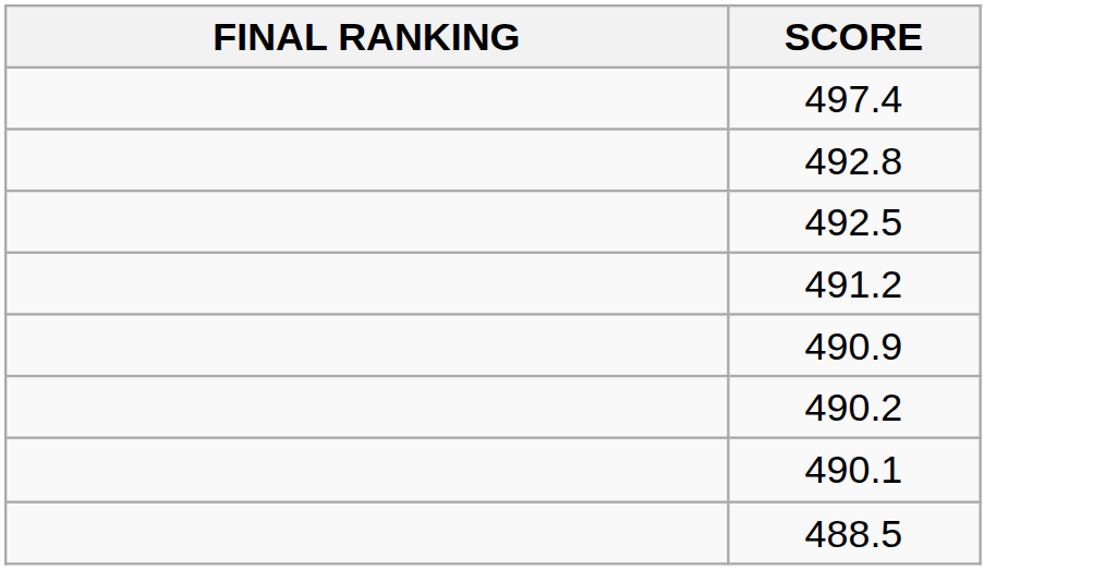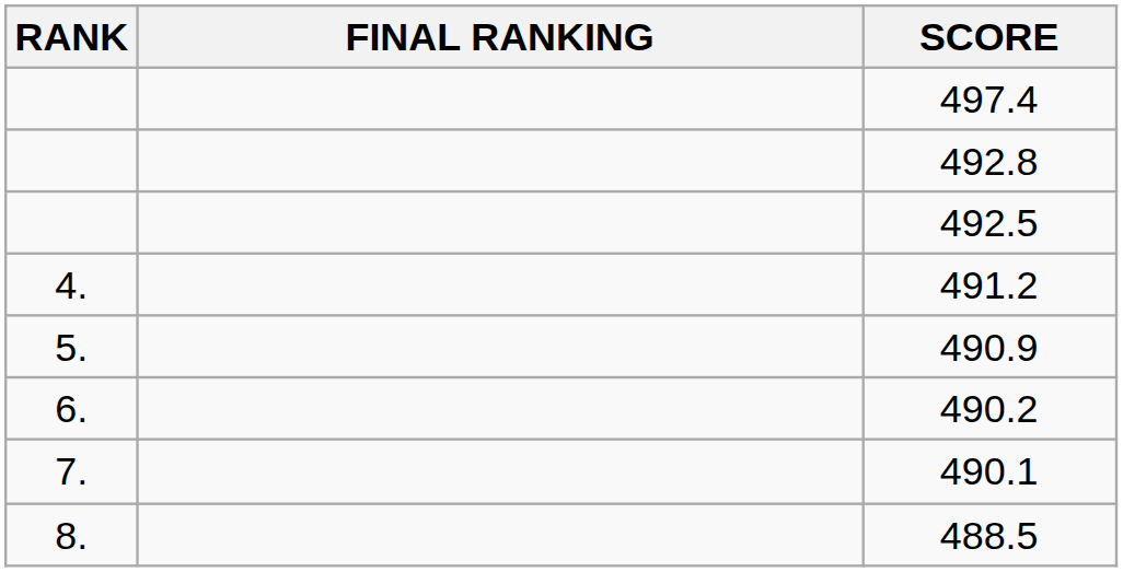+ column: RANK | 4. | 5. | 6. | 7. | 8.
